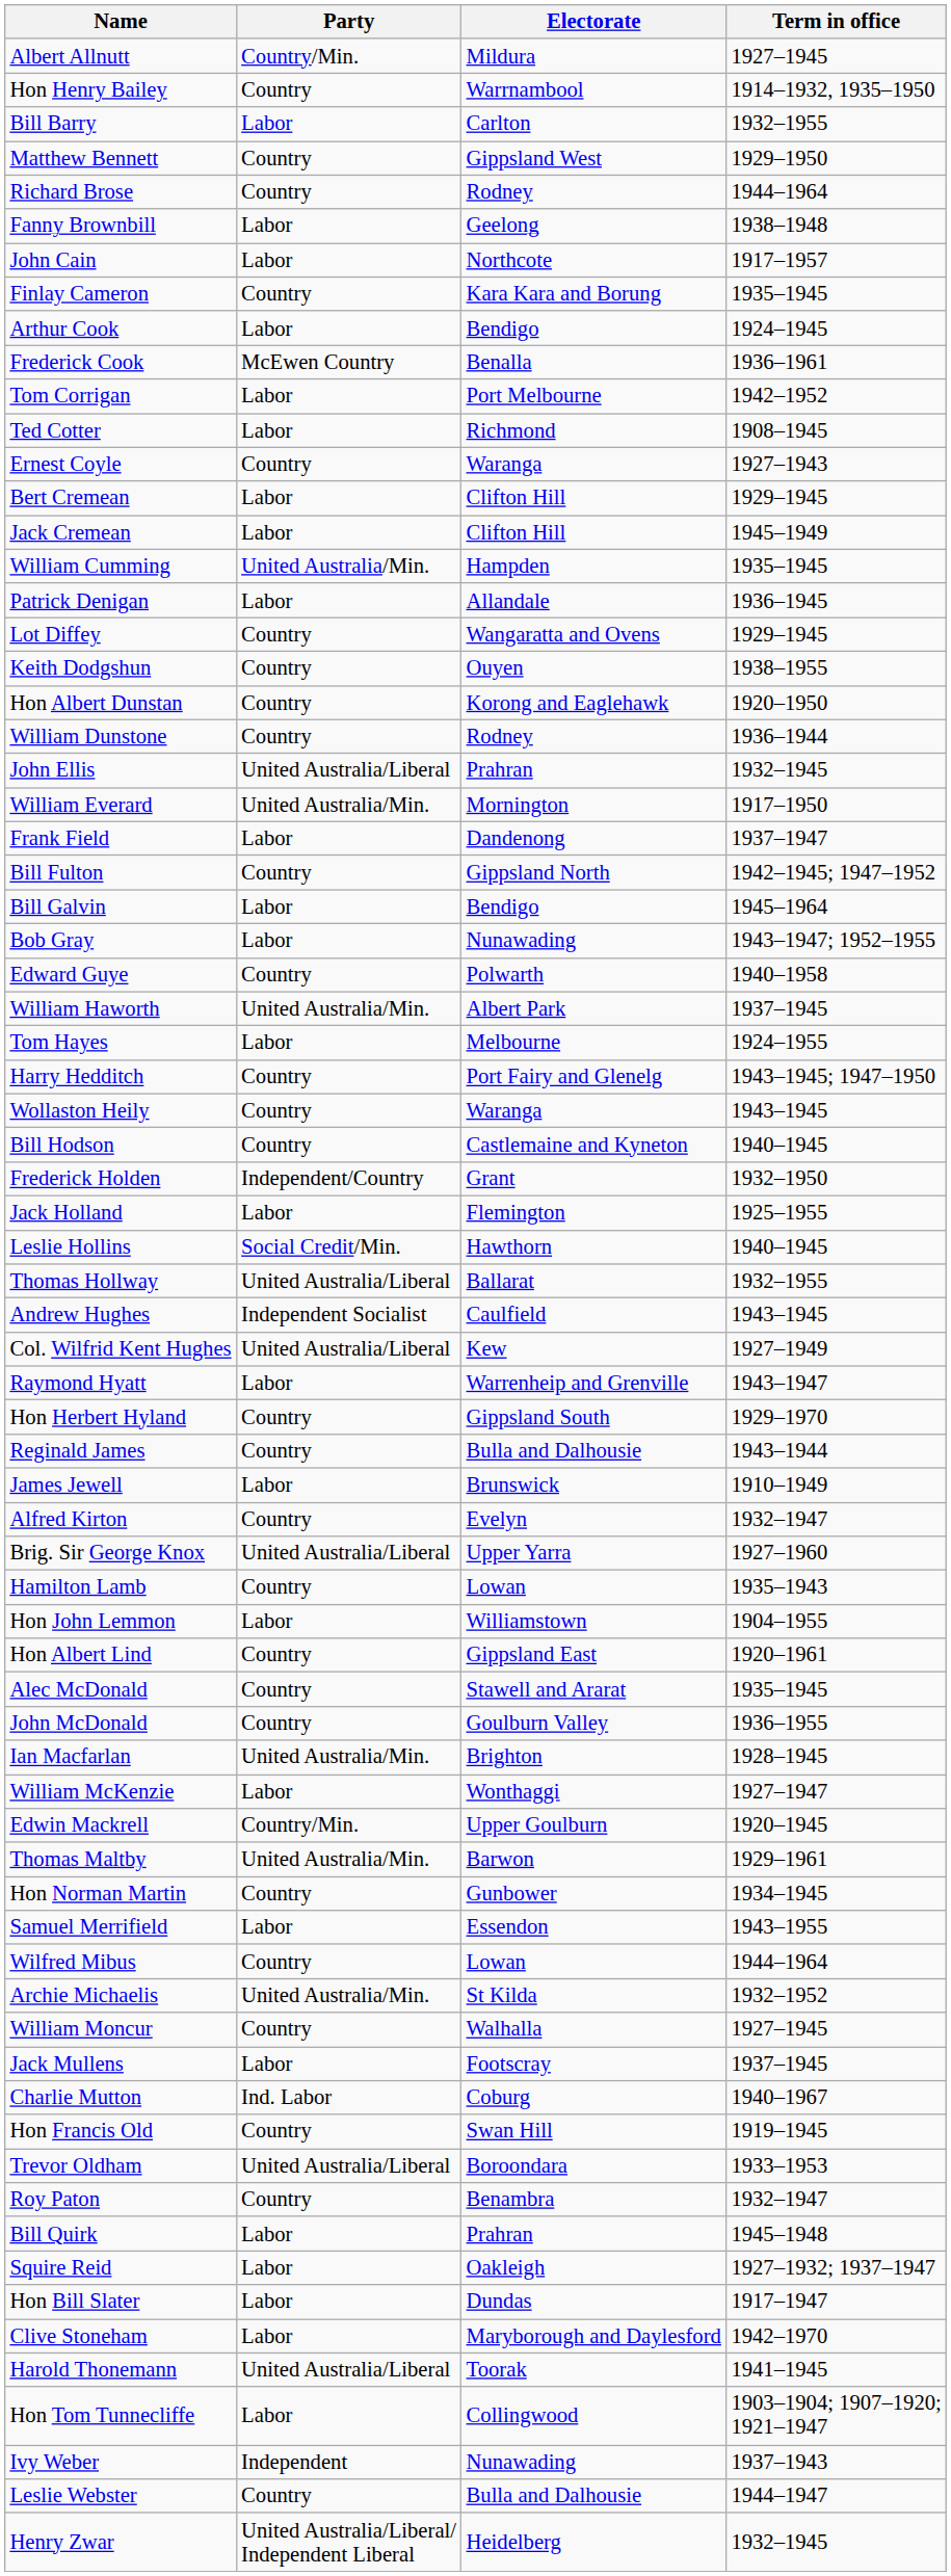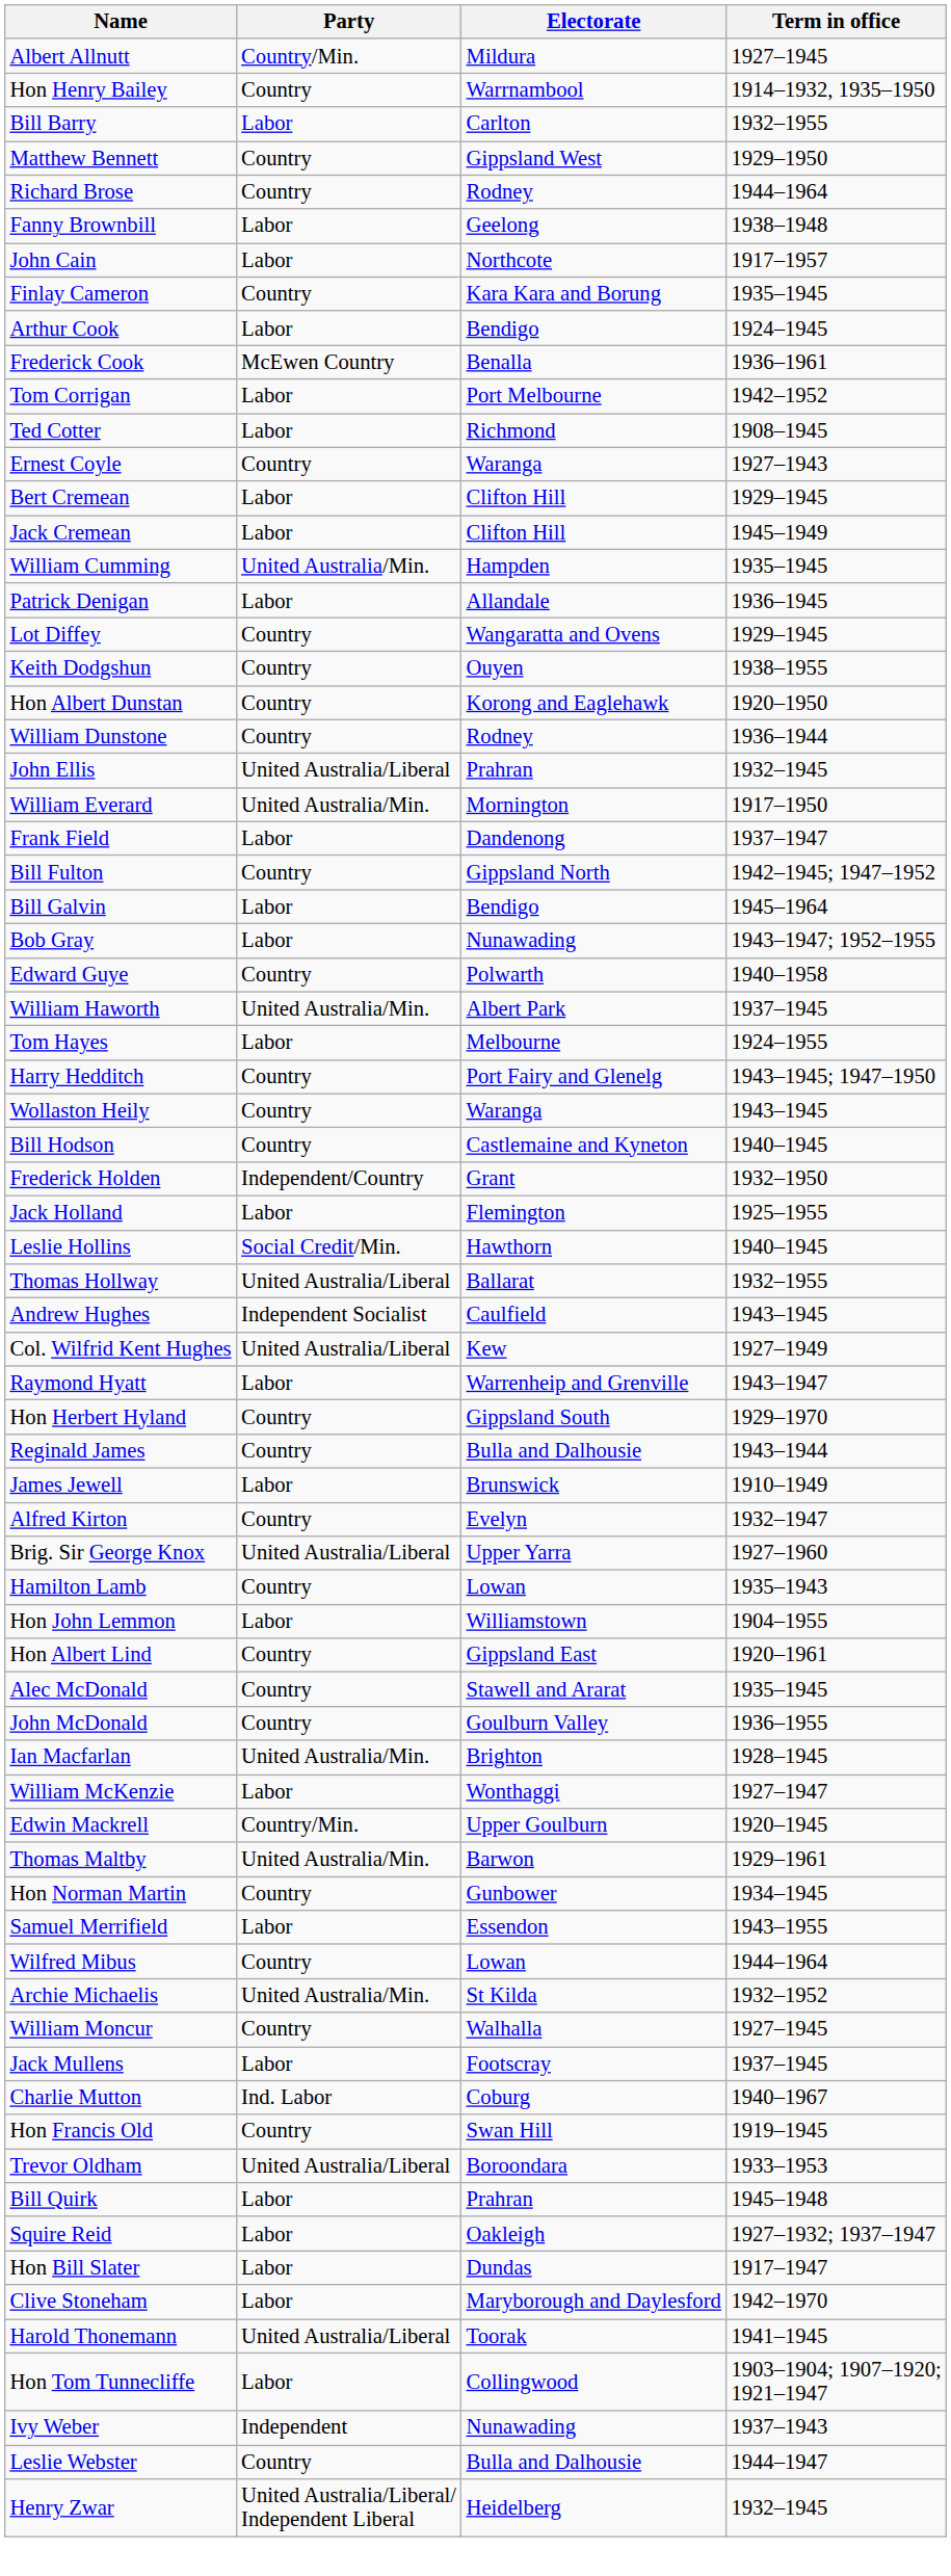- row: Roy Paton | Country | Benambra | 1932–1947
